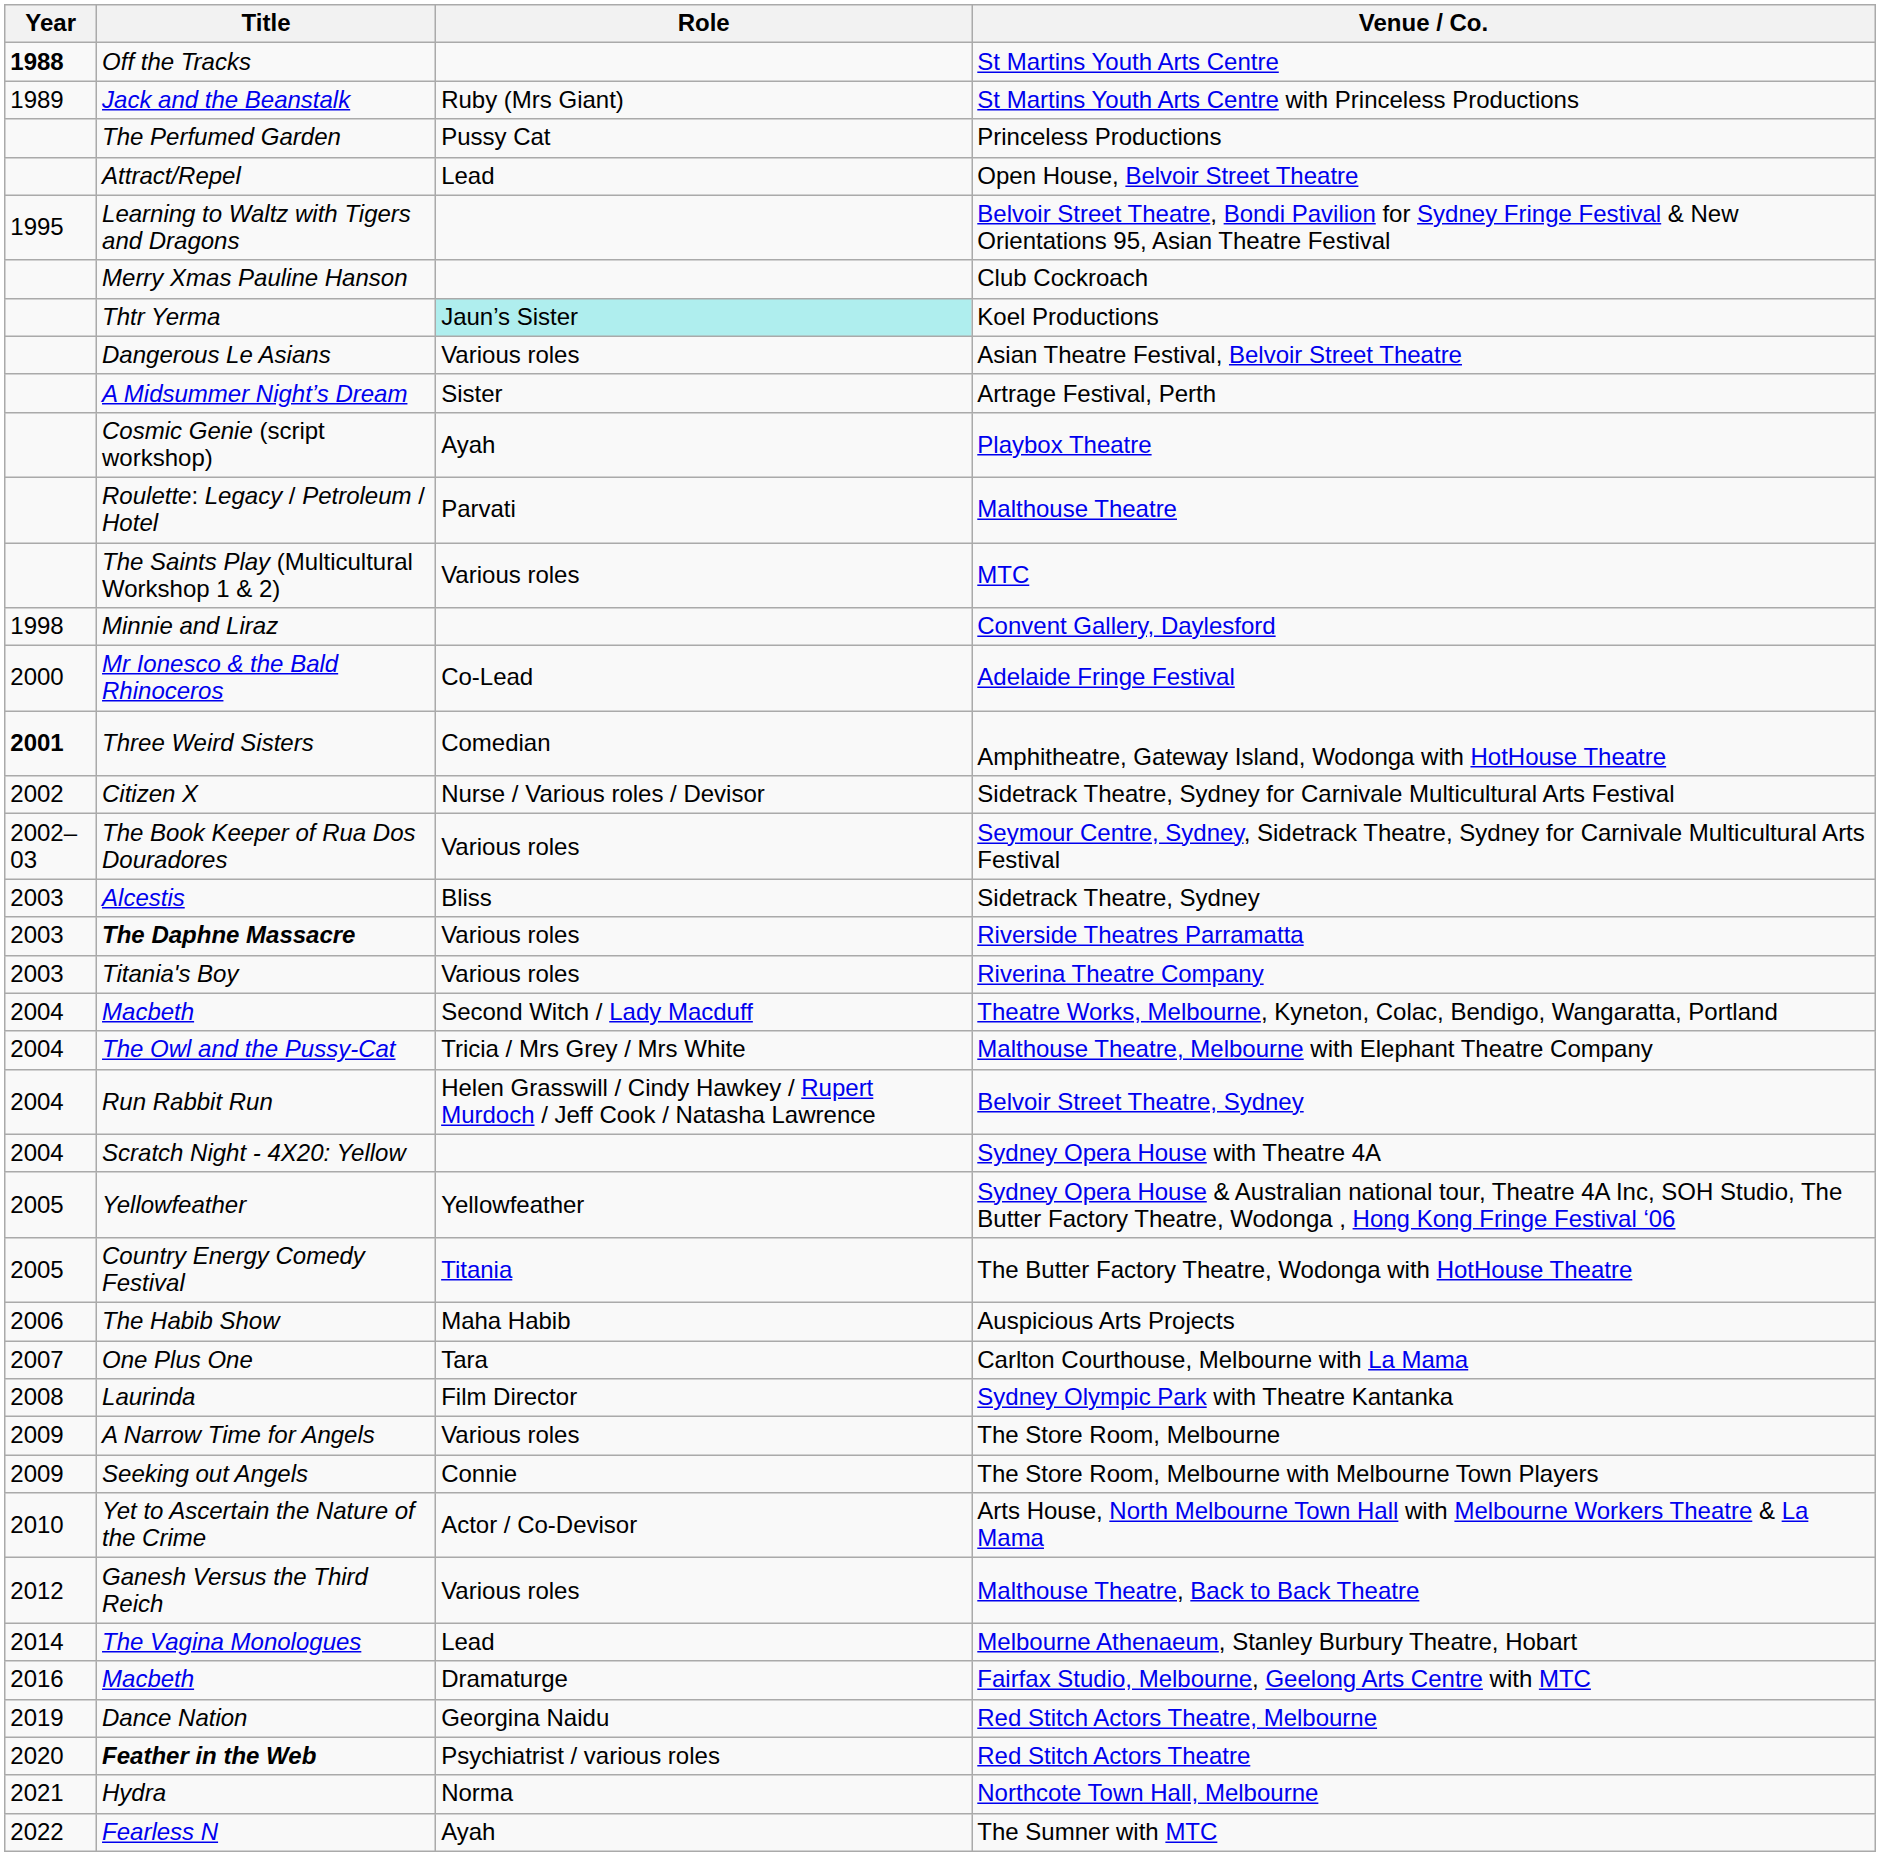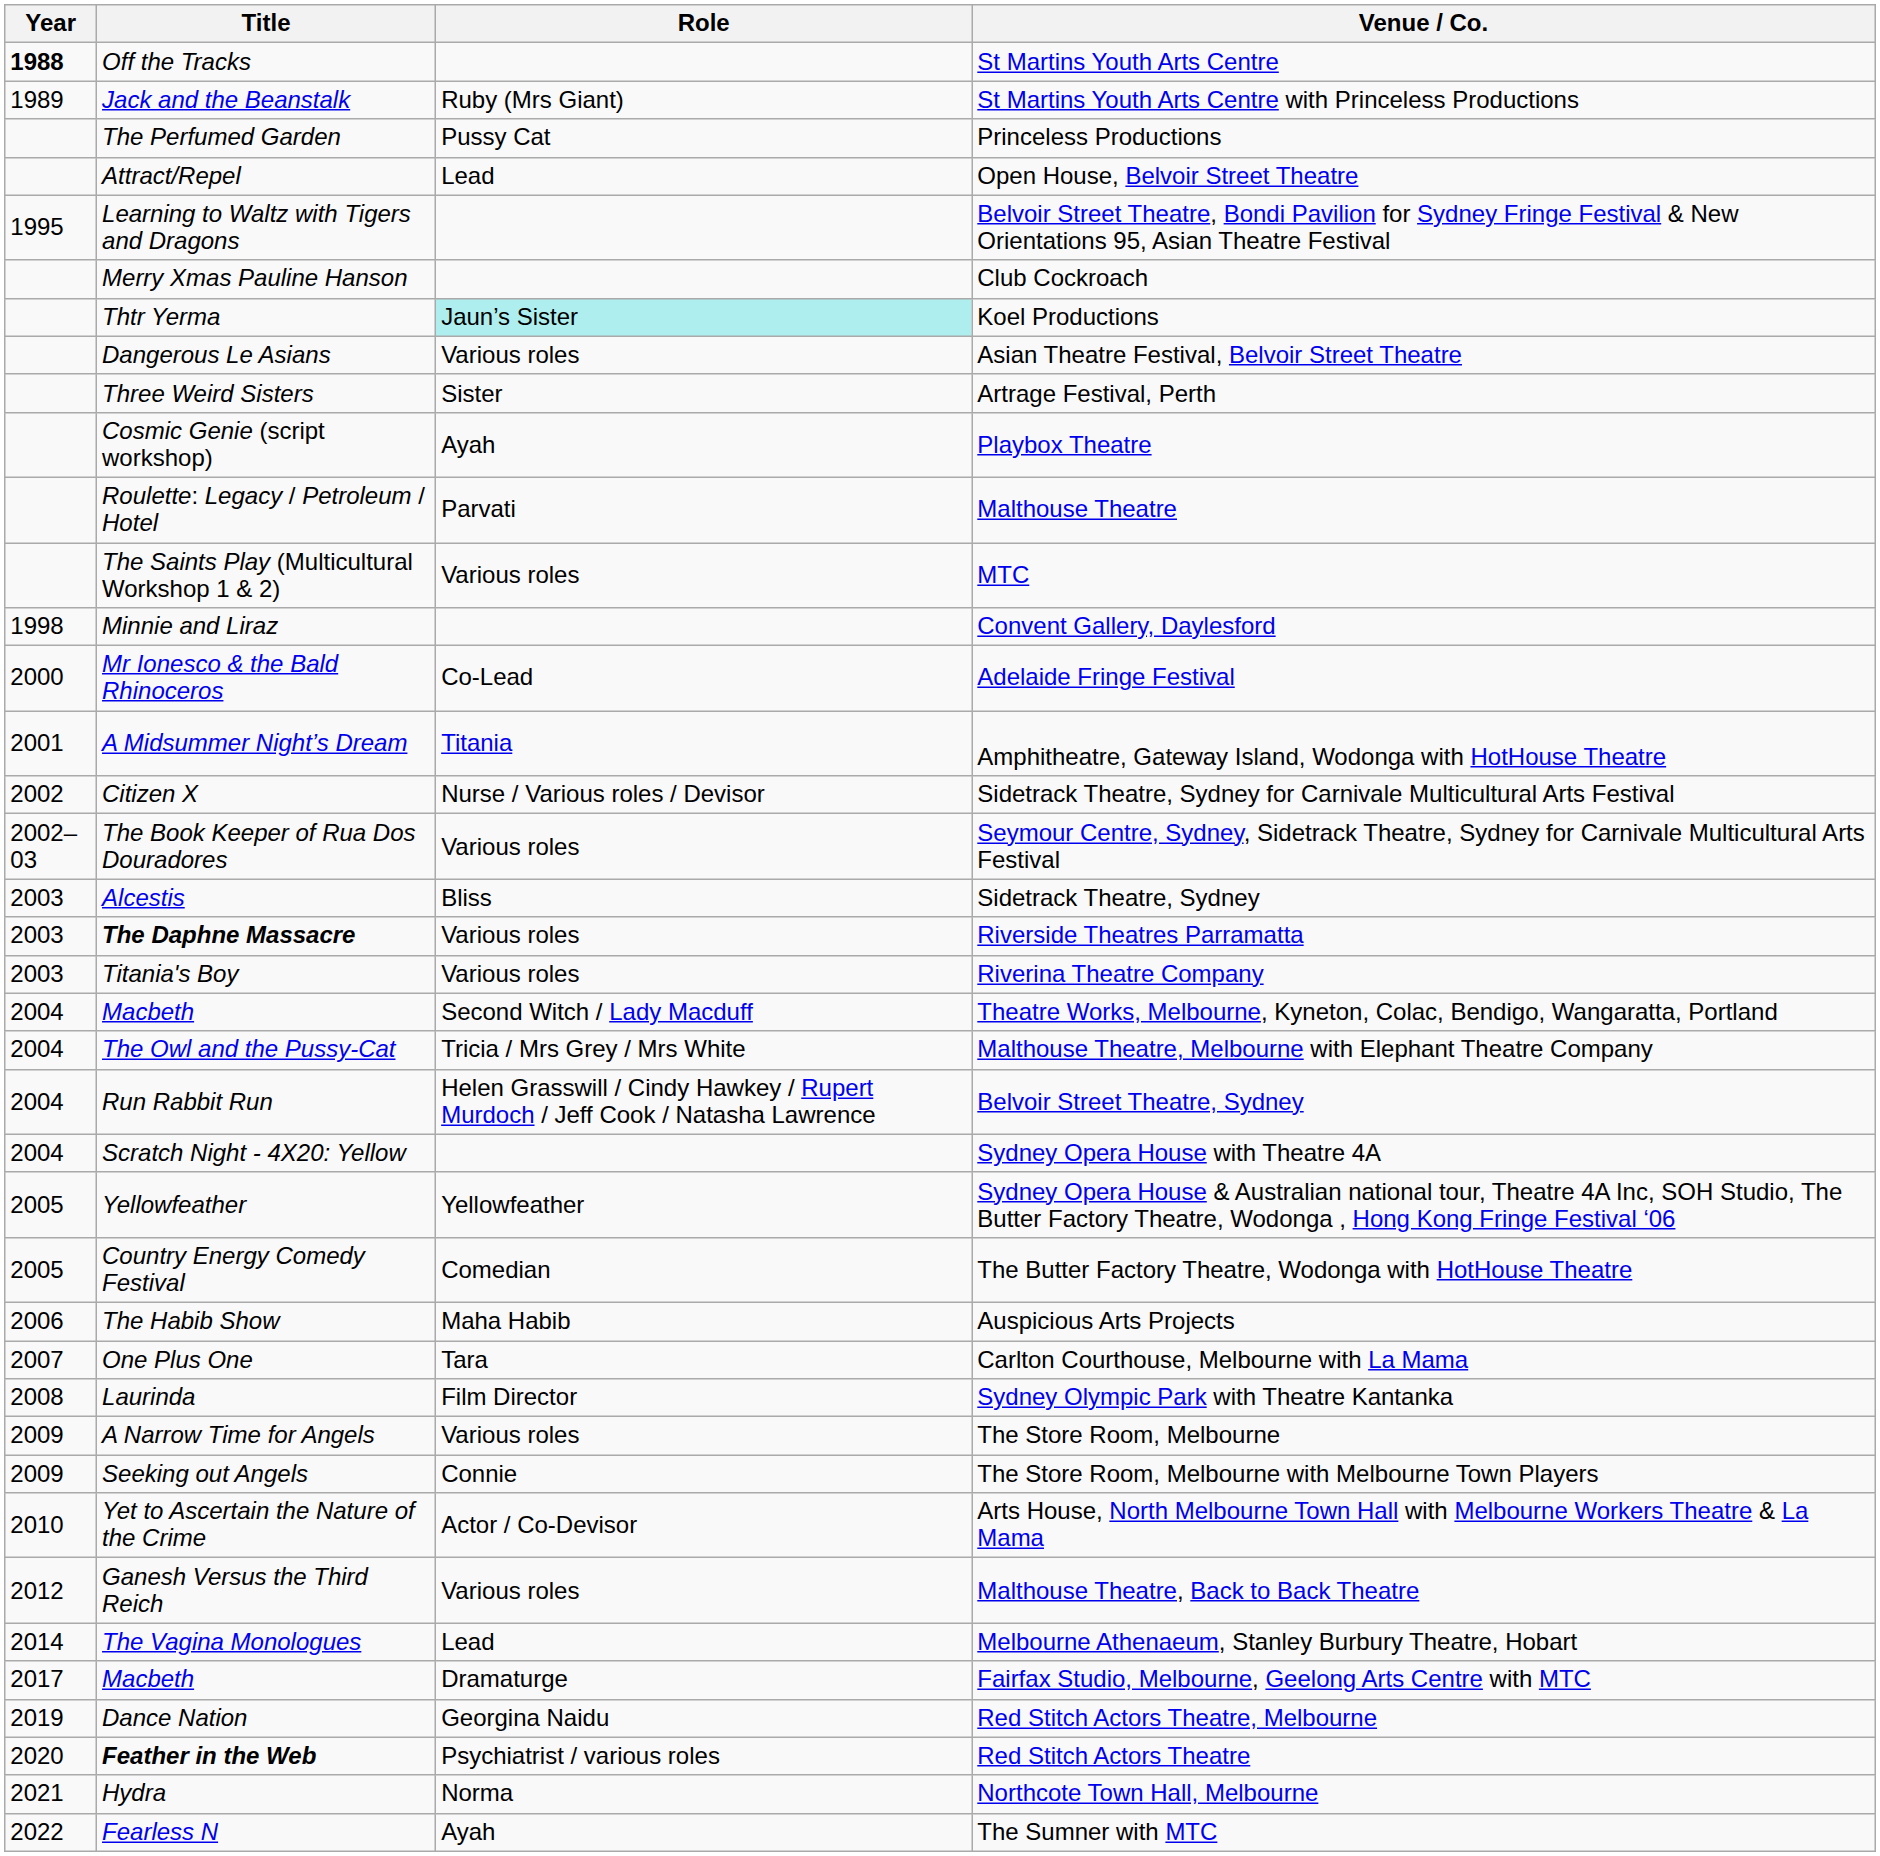Artrage Festival, Perth | Title: A Midsummer Night’s Dream -> Three Weird Sisters
Amphitheatre, Gateway Island, Wodonga with HotHouse Theatre | Year: bold -> normal
Amphitheatre, Gateway Island, Wodonga with HotHouse Theatre | Title: Three Weird Sisters -> A Midsummer Night’s Dream
Amphitheatre, Gateway Island, Wodonga with HotHouse Theatre | Role: Comedian -> Titania
The Butter Factory Theatre, Wodonga with HotHouse Theatre | Role: Titania -> Comedian
Fairfax Studio, Melbourne, Geelong Arts Centre with MTC | Year: 2016 -> 2017
